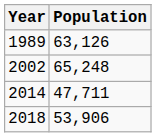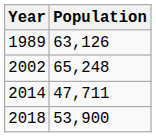2018 | Population: 53,906 -> 53,900
